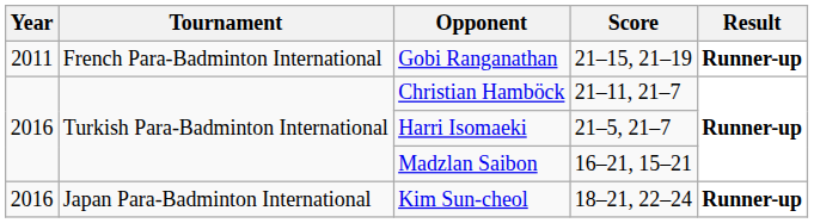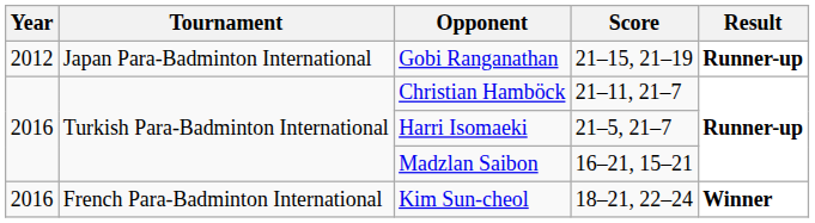Gobi Ranganathan | Year: 2011 -> 2012
Gobi Ranganathan | Tournament: French Para-Badminton International -> Japan Para-Badminton International
Kim Sun-cheol | Tournament: Japan Para-Badminton International -> French Para-Badminton International
Kim Sun-cheol | Result: Runner-up -> Winner
